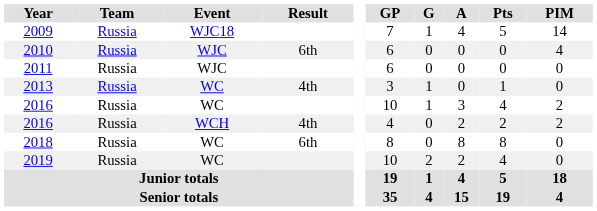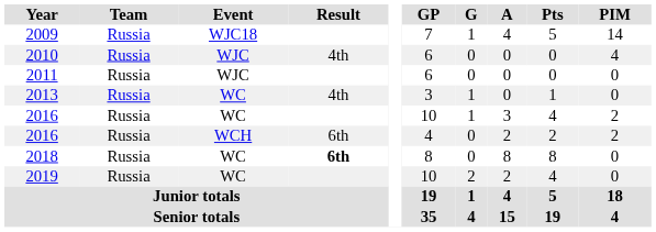2010 | Result: 6th -> 4th
2016 / WCH | Result: 4th -> 6th
2018 | Result: normal -> bold
